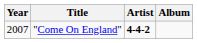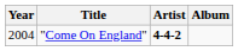"Come On England" | Year: 2007 -> 2004
